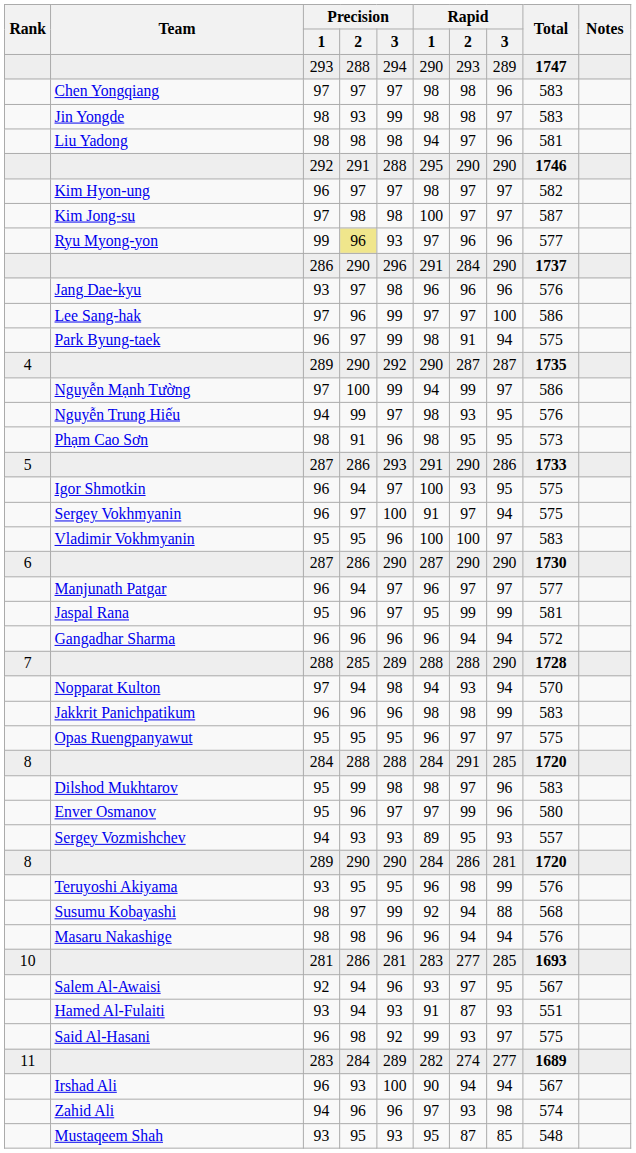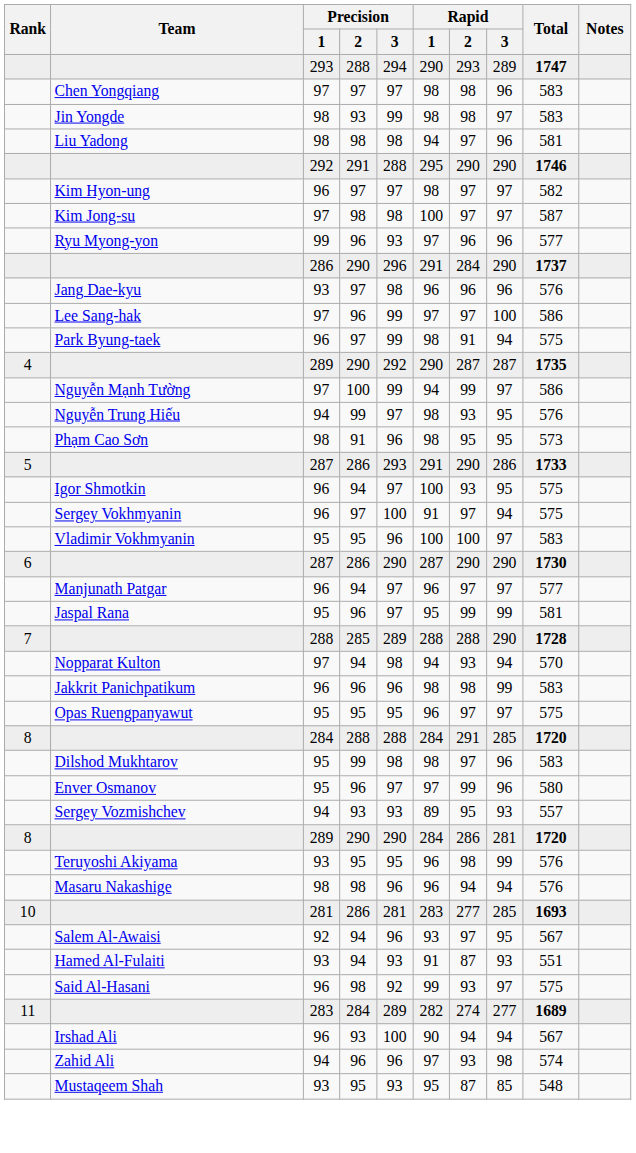Ryu Myong-yon | Precision / 2: khaki background -> no background
- row: Gangadhar Sharma | 96 | 96 | 96 | 96 | 94 | 94 | 572
- row: Susumu Kobayashi | 98 | 97 | 99 | 92 | 94 | 88 | 568
